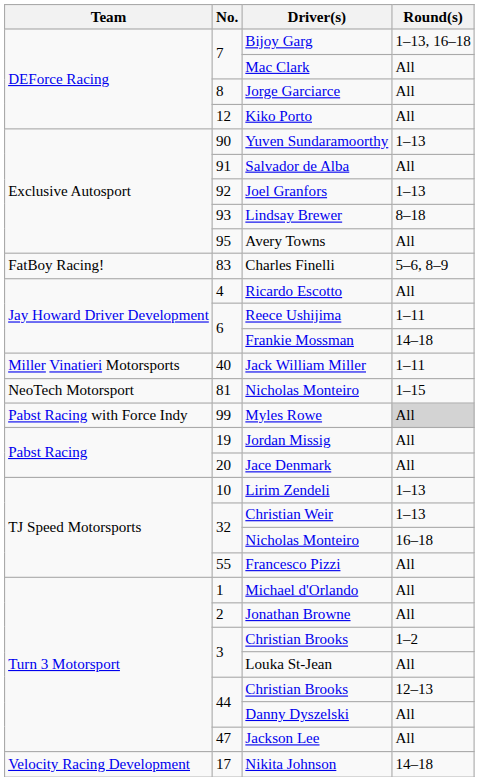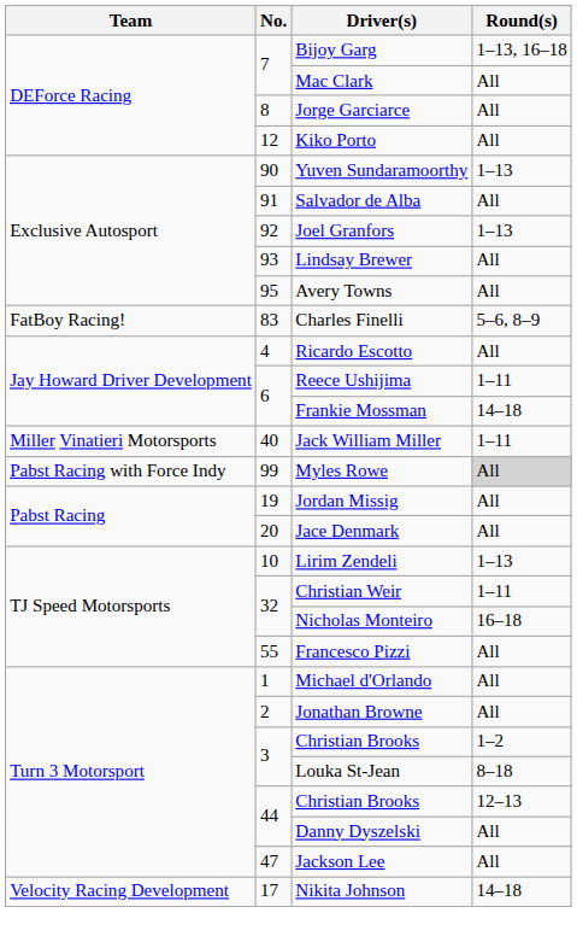Lindsay Brewer | Round(s): 8–18 -> All
- row: NeoTech Motorsport | 81 | Nicholas Monteiro | 1–15
Christian Weir | Round(s): 1–13 -> 1–11
Louka St-Jean | Round(s): All -> 8–18
